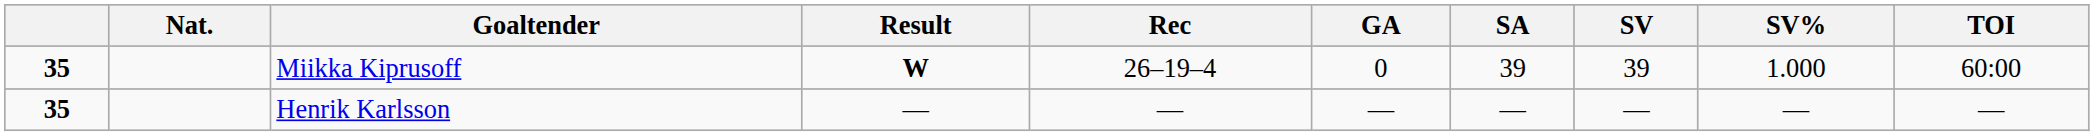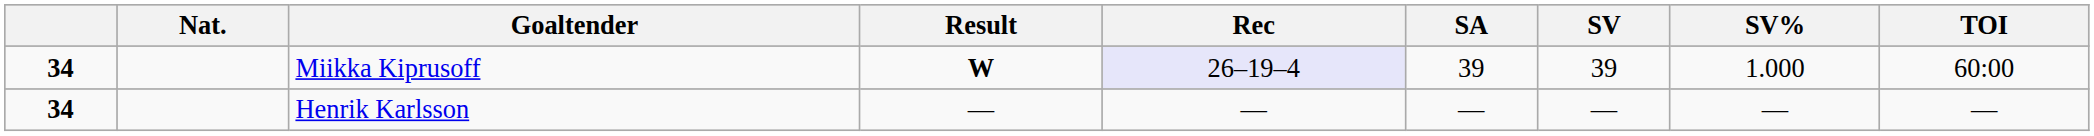- column: GA | 0 | —
Miikka Kiprusoff | column 1: 35 -> 34
Miikka Kiprusoff | Rec: no background -> lavender background
Henrik Karlsson | column 1: 35 -> 34
